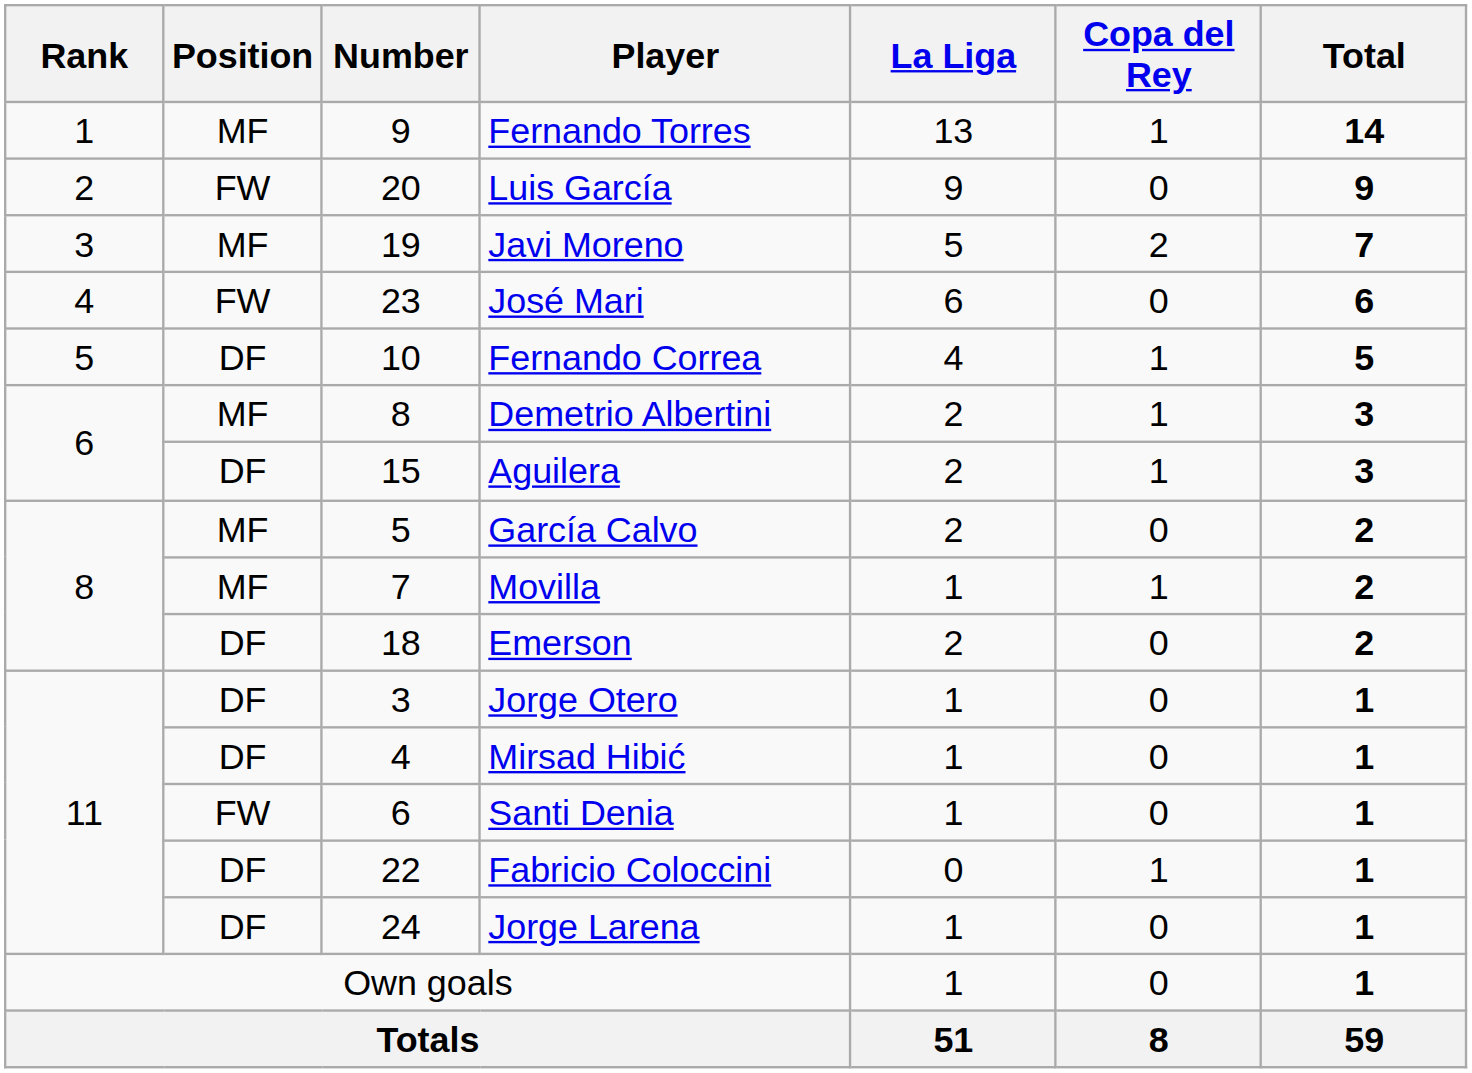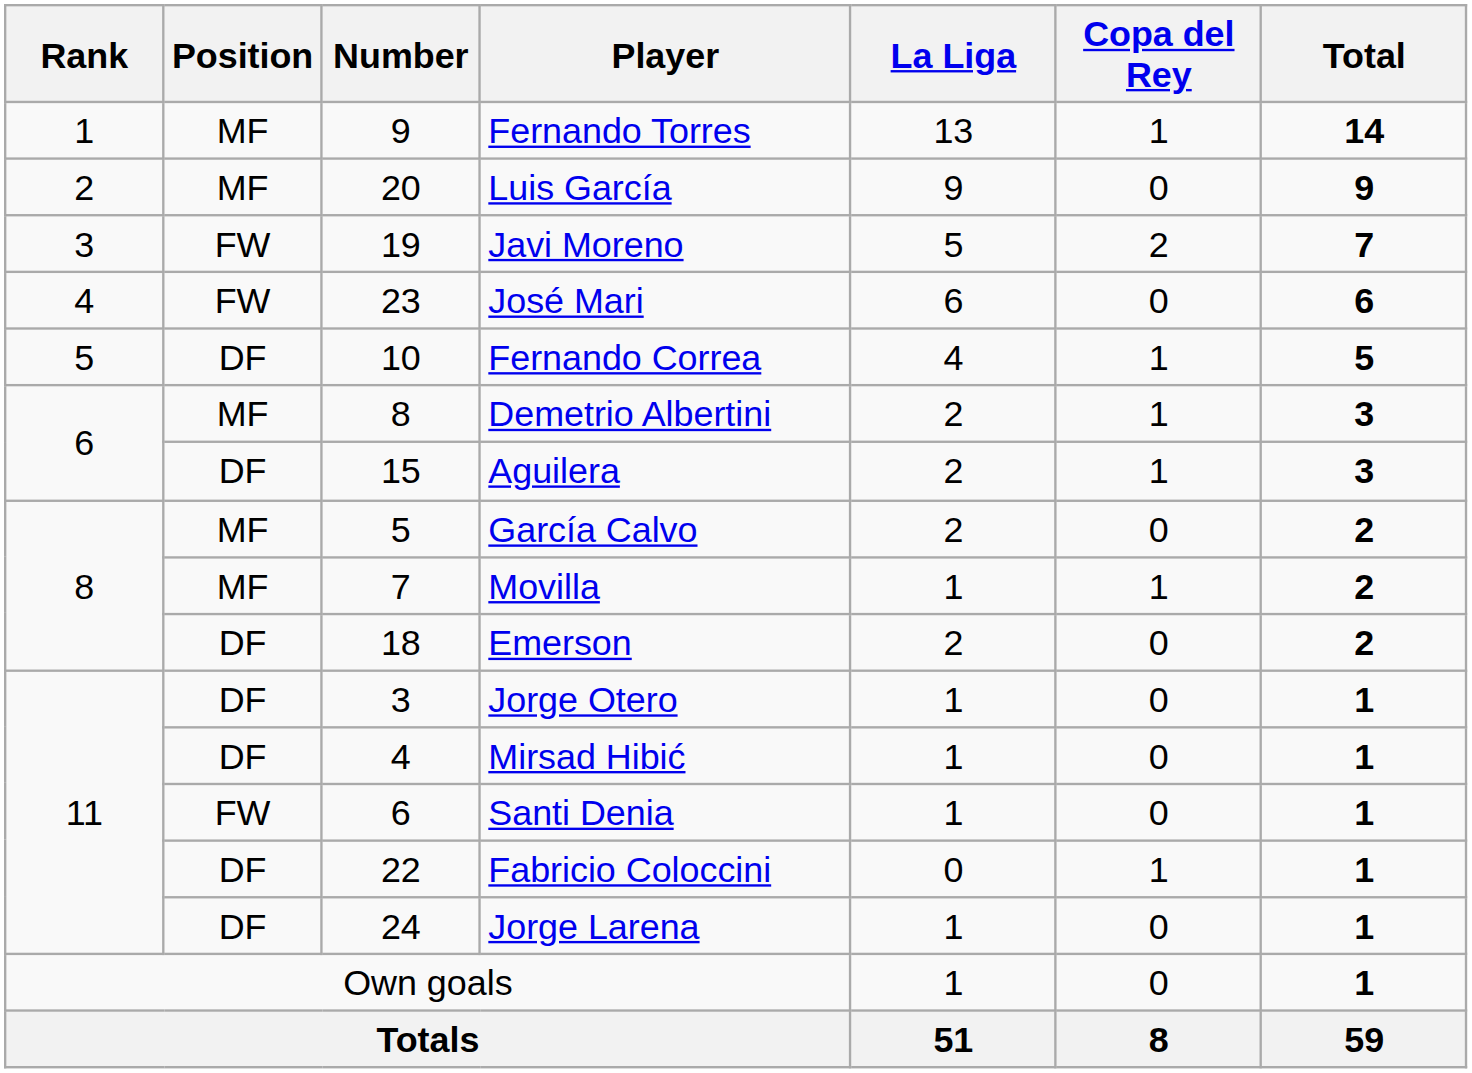Luis García | Position: FW -> MF
Javi Moreno | Position: MF -> FW
